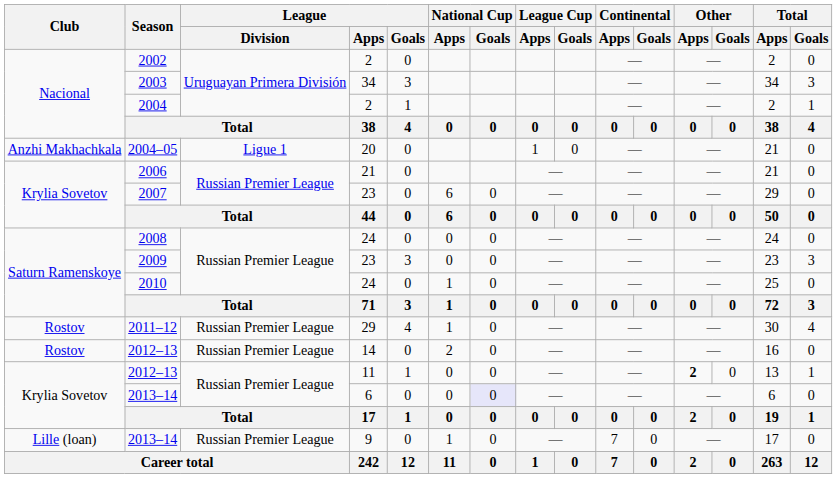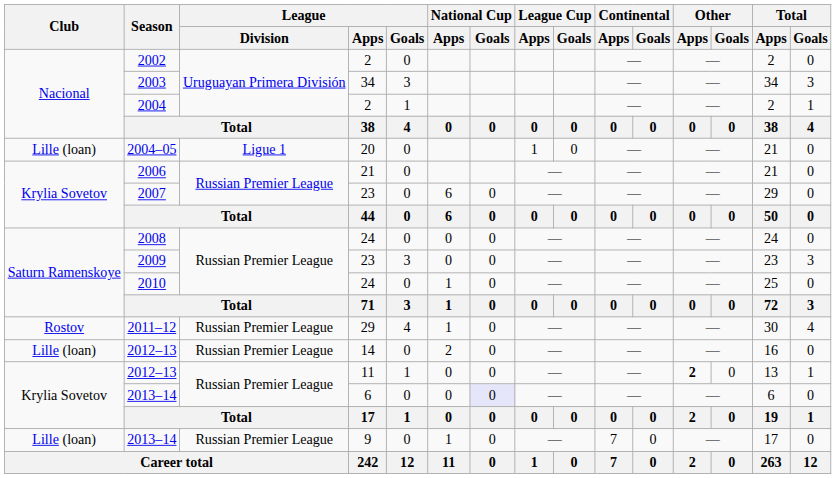2004–05 | Club: Anzhi Makhachkala -> Lille (loan)
2012–13 / 14 | Club: Rostov -> Lille (loan)
